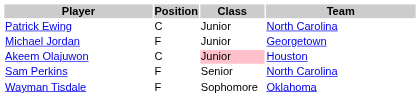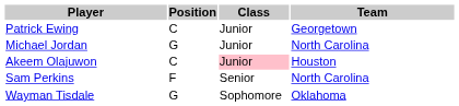Patrick Ewing | Team: North Carolina -> Georgetown
Michael Jordan | Position: F -> G
Michael Jordan | Team: Georgetown -> North Carolina
Wayman Tisdale | Position: F -> G
